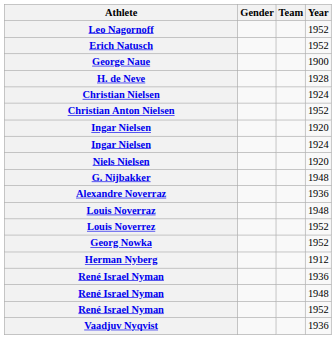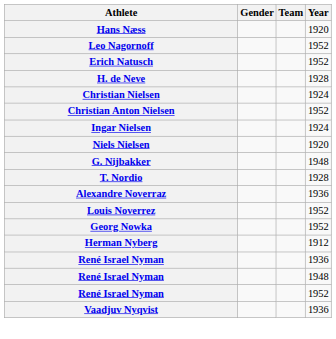+ row: Hans Næss | 1920
- row: George Naue | 1900
- row: Ingar Nielsen | 1920
+ row: T. Nordio | 1928
- row: Louis Noverraz | 1948
